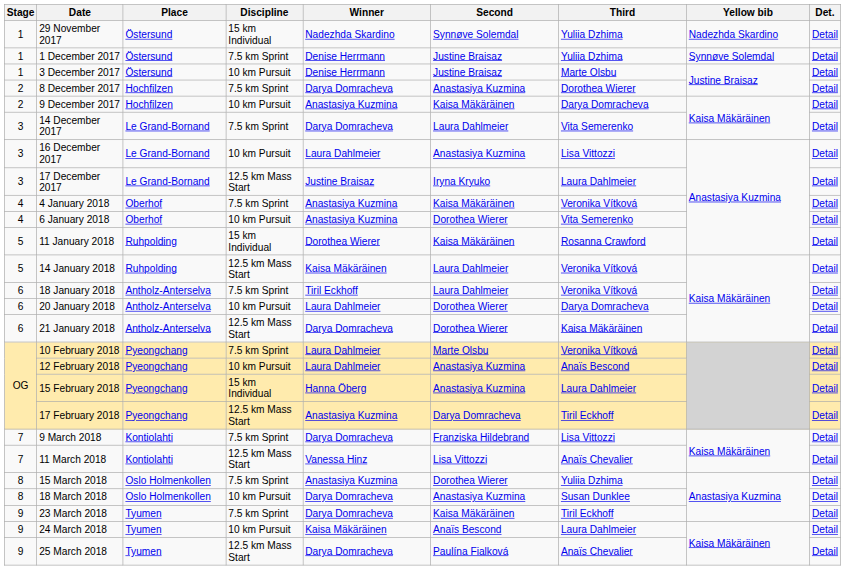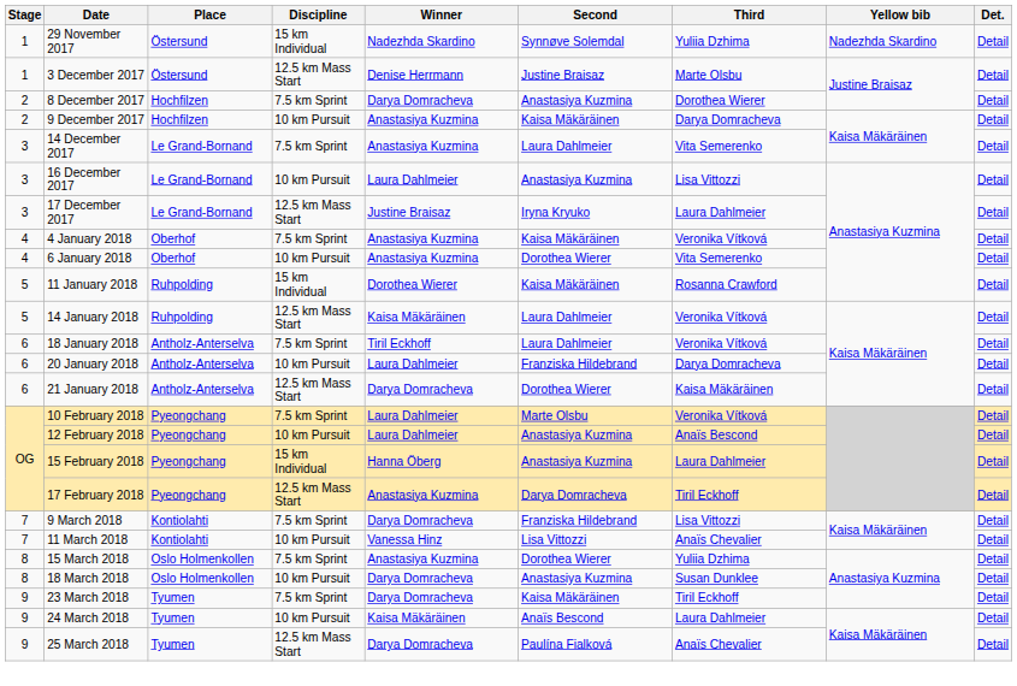- row: 1 | 1 December 2017 | Östersund | 7.5 km Sprint | Denise Herrmann | Justine Braisaz | Yuliia Dzhima | Synnøve Solemdal | Detail
3 December 2017 | Discipline: 10 km Pursuit -> 12.5 km Mass Start
14 December 2017 | Winner: Darya Domracheva -> Anastasiya Kuzmina
20 January 2018 | Second: Dorothea Wierer -> Franziska Hildebrand
11 March 2018 | Discipline: 12.5 km Mass Start -> 10 km Pursuit
